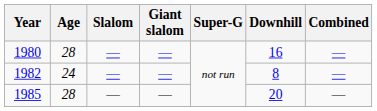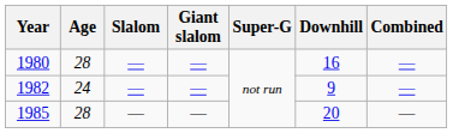1982 | Downhill: 8 -> 9
